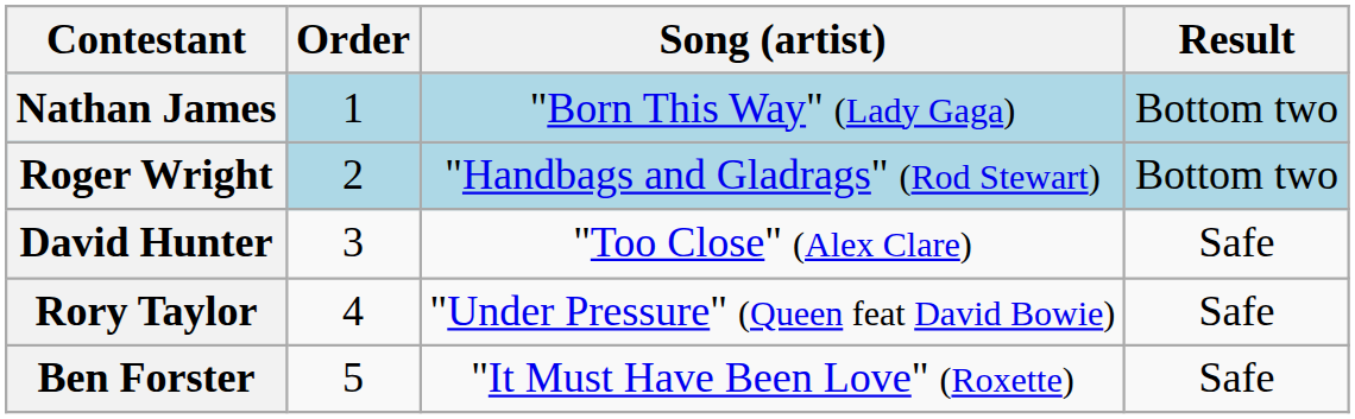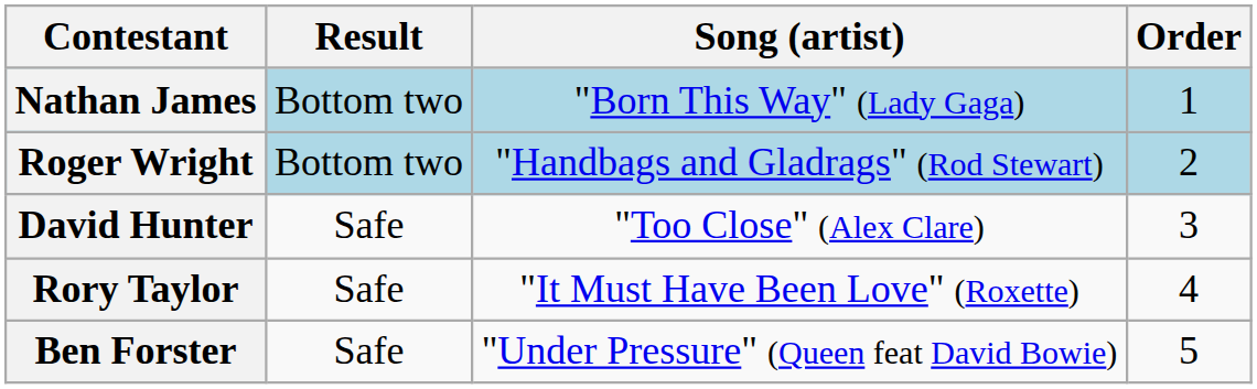columns swapped: Order <-> Result
Rory Taylor | Song (artist): "Under Pressure" (Queen feat David Bowie) -> "It Must Have Been Love" (Roxette)
Ben Forster | Song (artist): "It Must Have Been Love" (Roxette) -> "Under Pressure" (Queen feat David Bowie)
